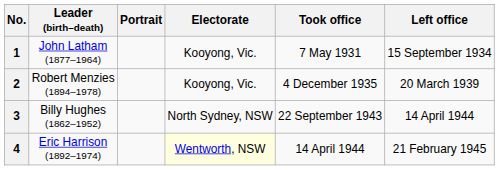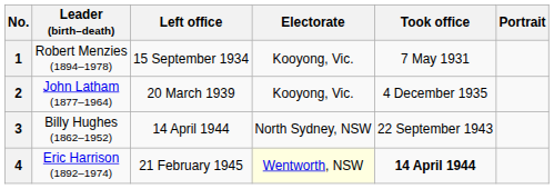columns swapped: Portrait <-> Left office
1 | Leader (birth–death): John Latham (1877–1964) -> Robert Menzies (1894–1978)
2 | Leader (birth–death): Robert Menzies (1894–1978) -> John Latham (1877–1964)
4 | Took office: normal -> bold
